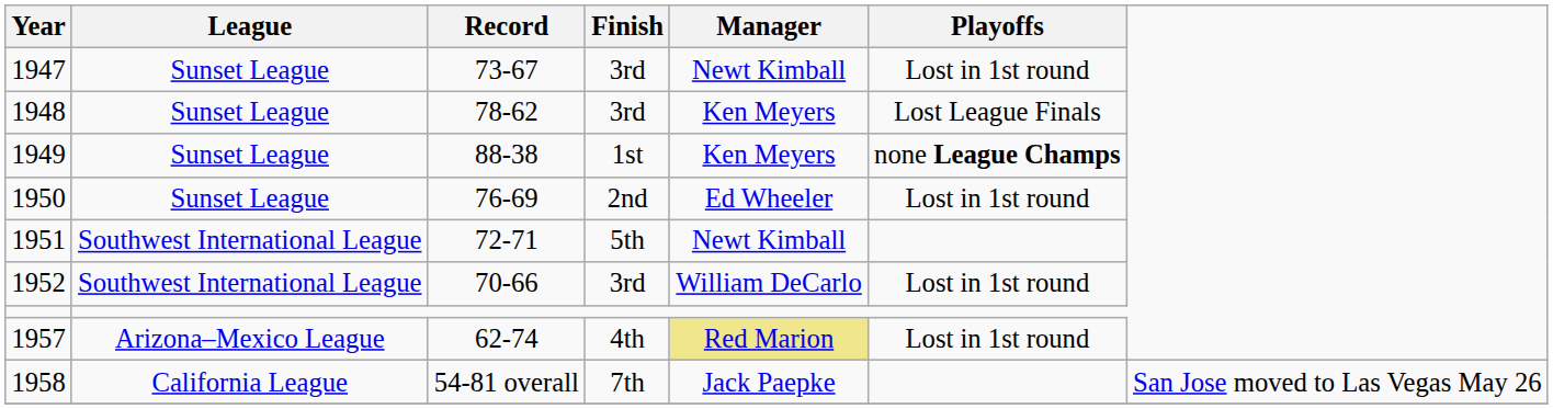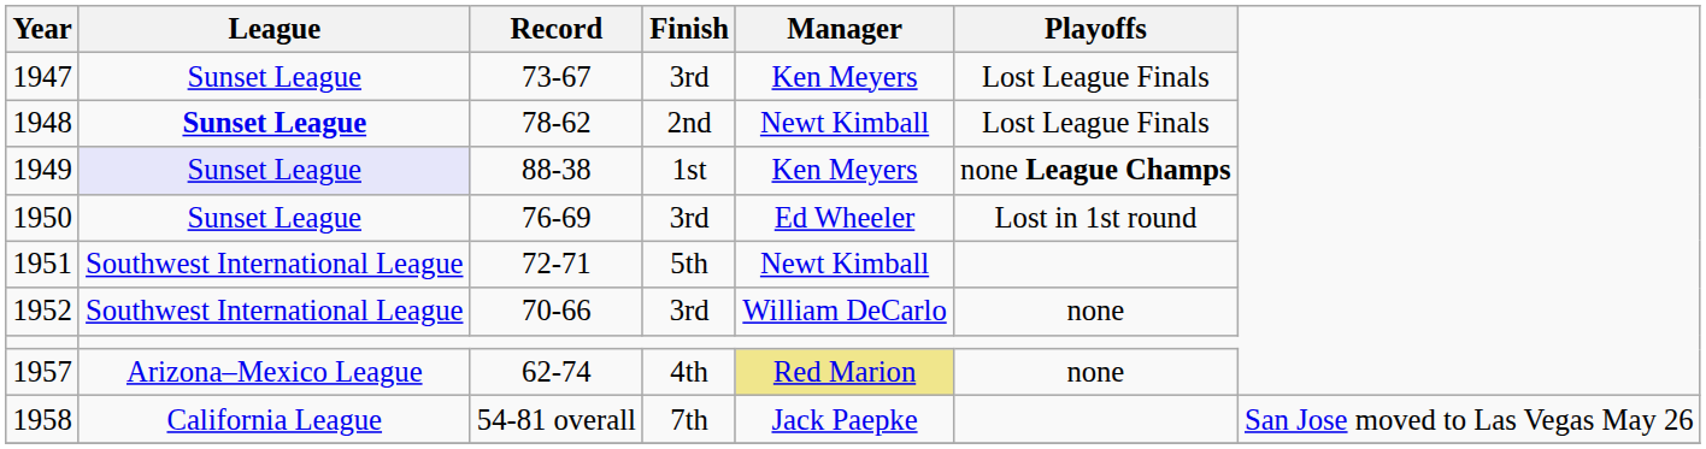1947 | Manager: Newt Kimball -> Ken Meyers
1947 | Playoffs: Lost in 1st round -> Lost League Finals
1948 | League: normal -> bold
1948 | Finish: 3rd -> 2nd
1948 | Manager: Ken Meyers -> Newt Kimball
1949 | League: no background -> lavender background
1950 | Finish: 2nd -> 3rd
1952 | Playoffs: Lost in 1st round -> none
1957 | Playoffs: Lost in 1st round -> none
